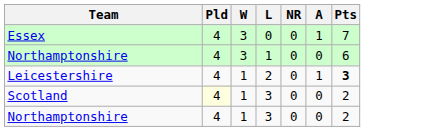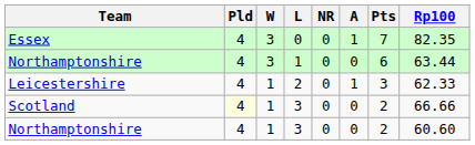+ column: Rp100 | 82.35 | 63.44 | 62.33 | 66.66 | 60.60
Leicestershire | Pts: bold -> normal
